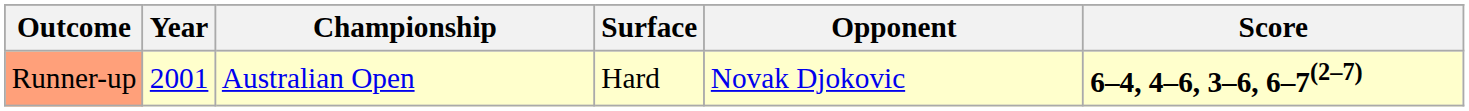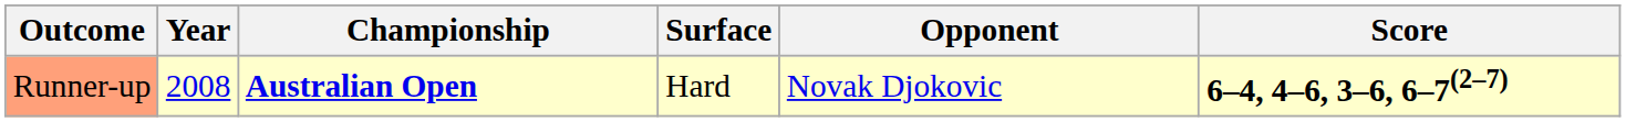Runner-up | Year: 2001 -> 2008
Runner-up | Championship: normal -> bold
